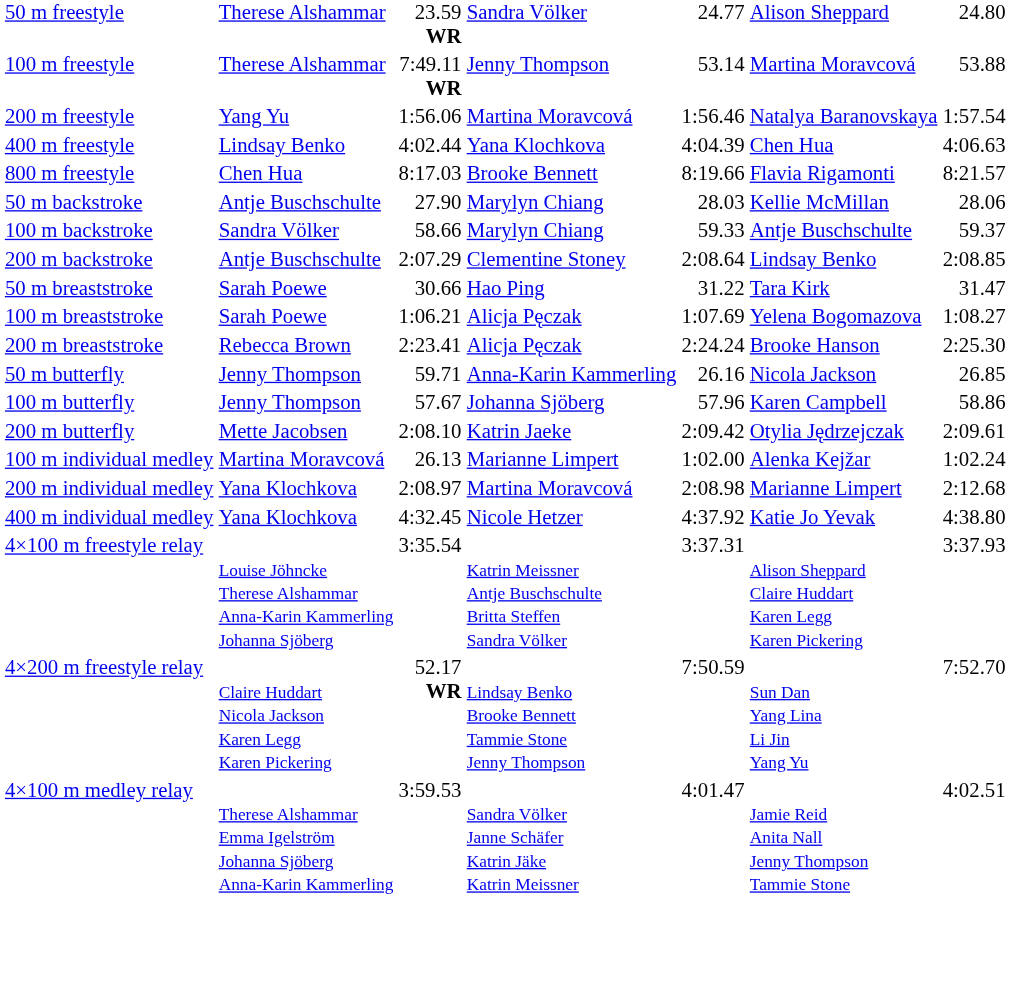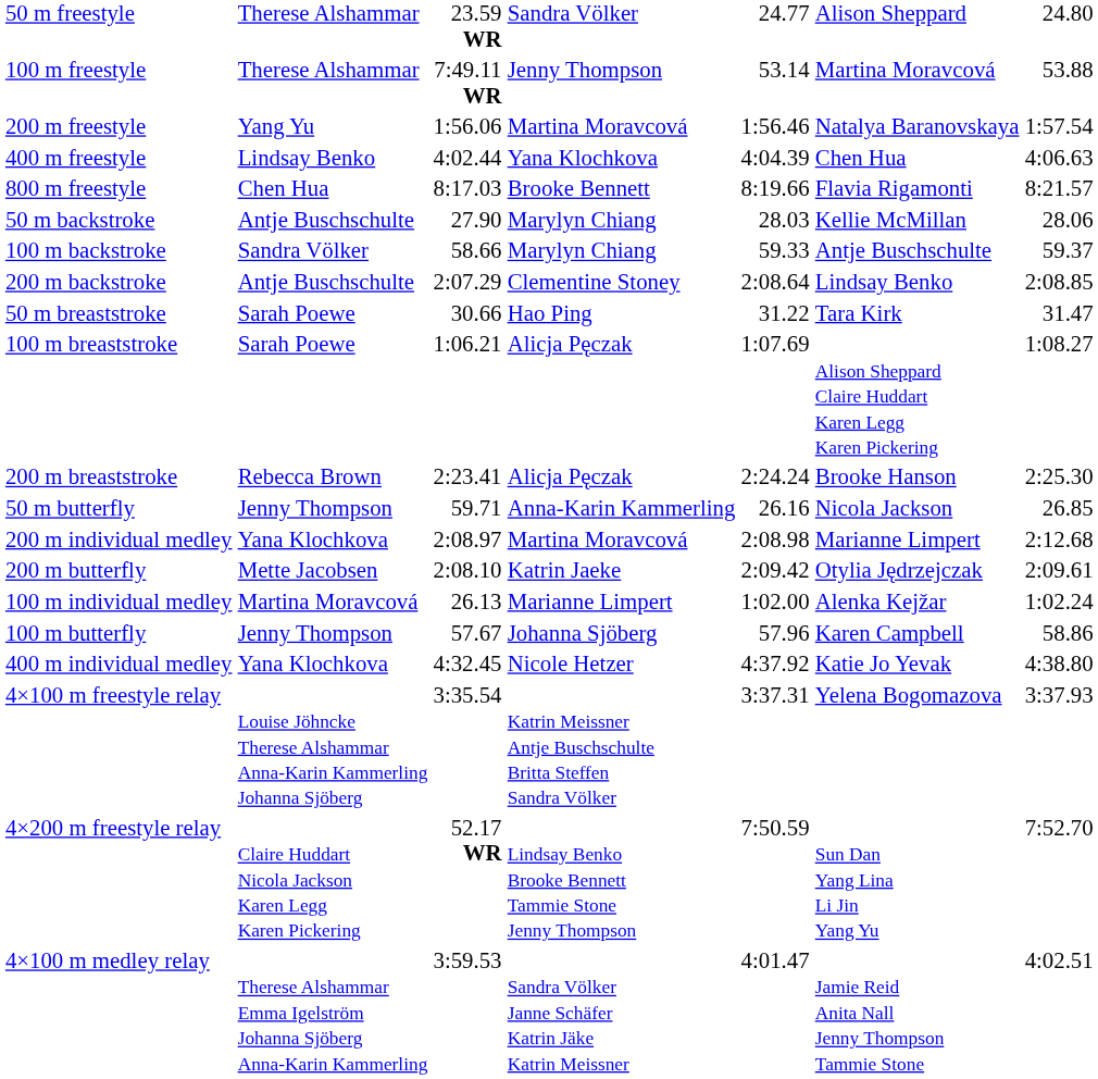100 m breaststroke | column 6: Yelena Bogomazova -> Alison Sheppard Claire Huddart Karen Legg Karen Pickering
rows swapped: 100 m butterfly <-> 200 m individual medley
4×100 m freestyle relay | column 6: Alison Sheppard Claire Huddart Karen Legg Karen Pickering -> Yelena Bogomazova
